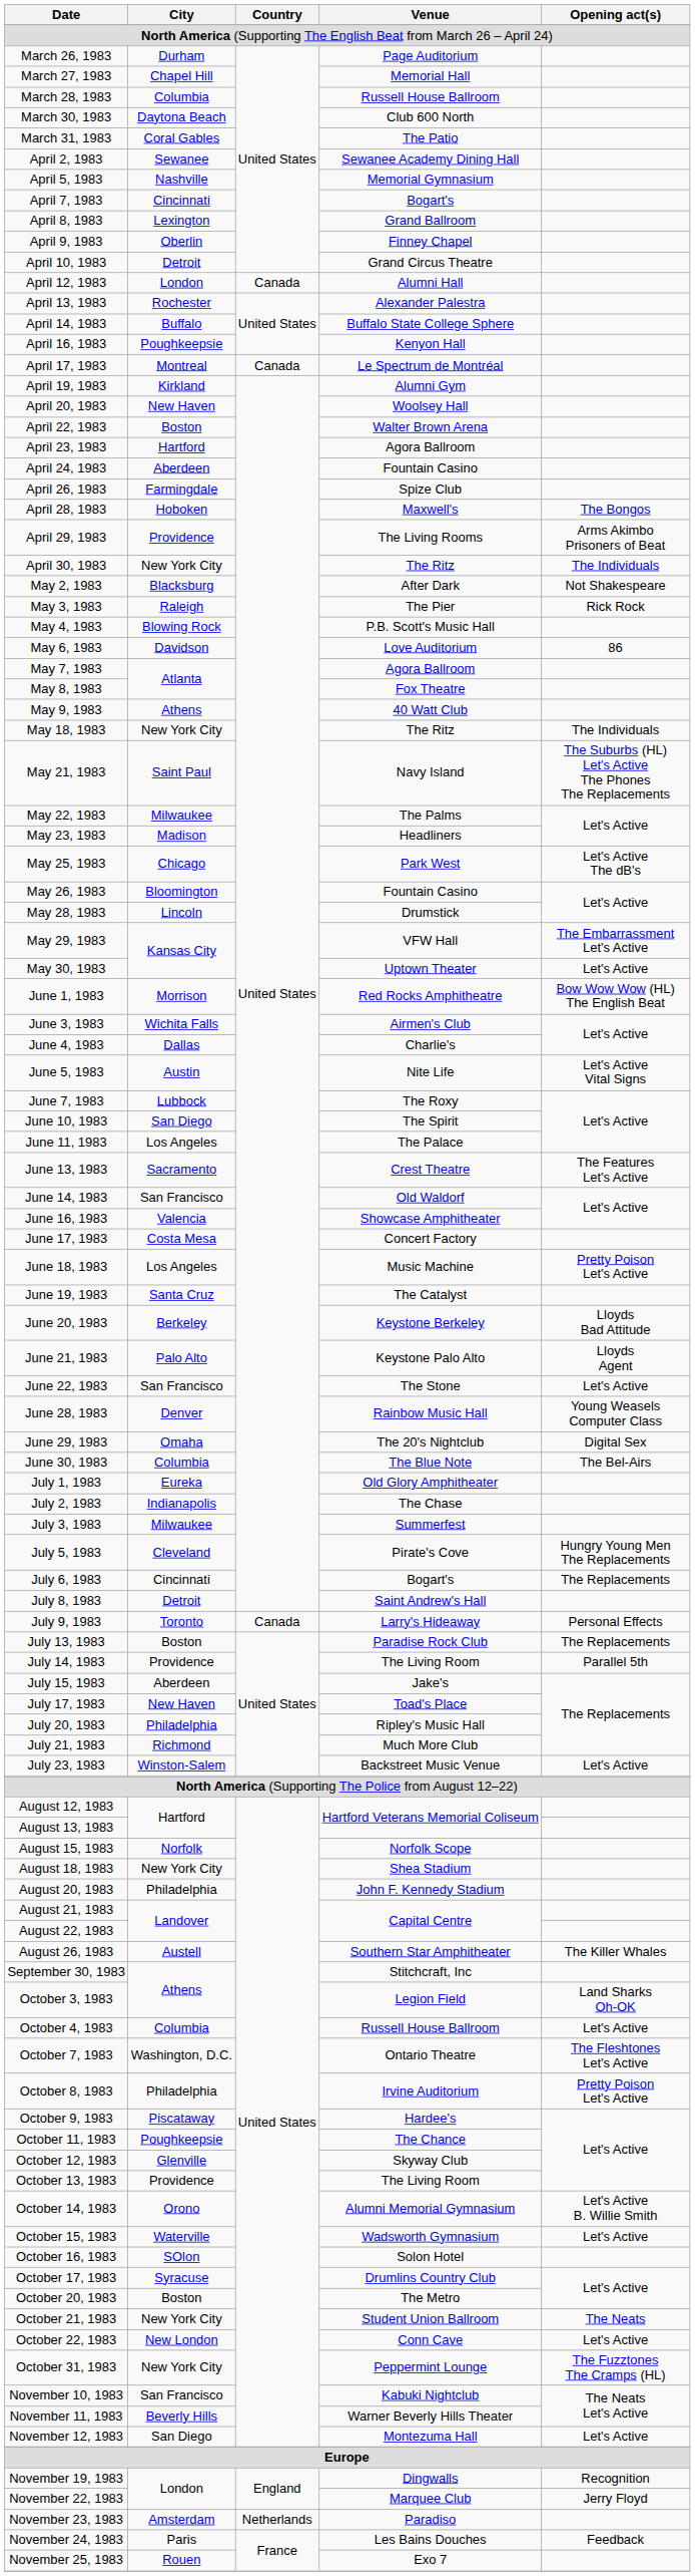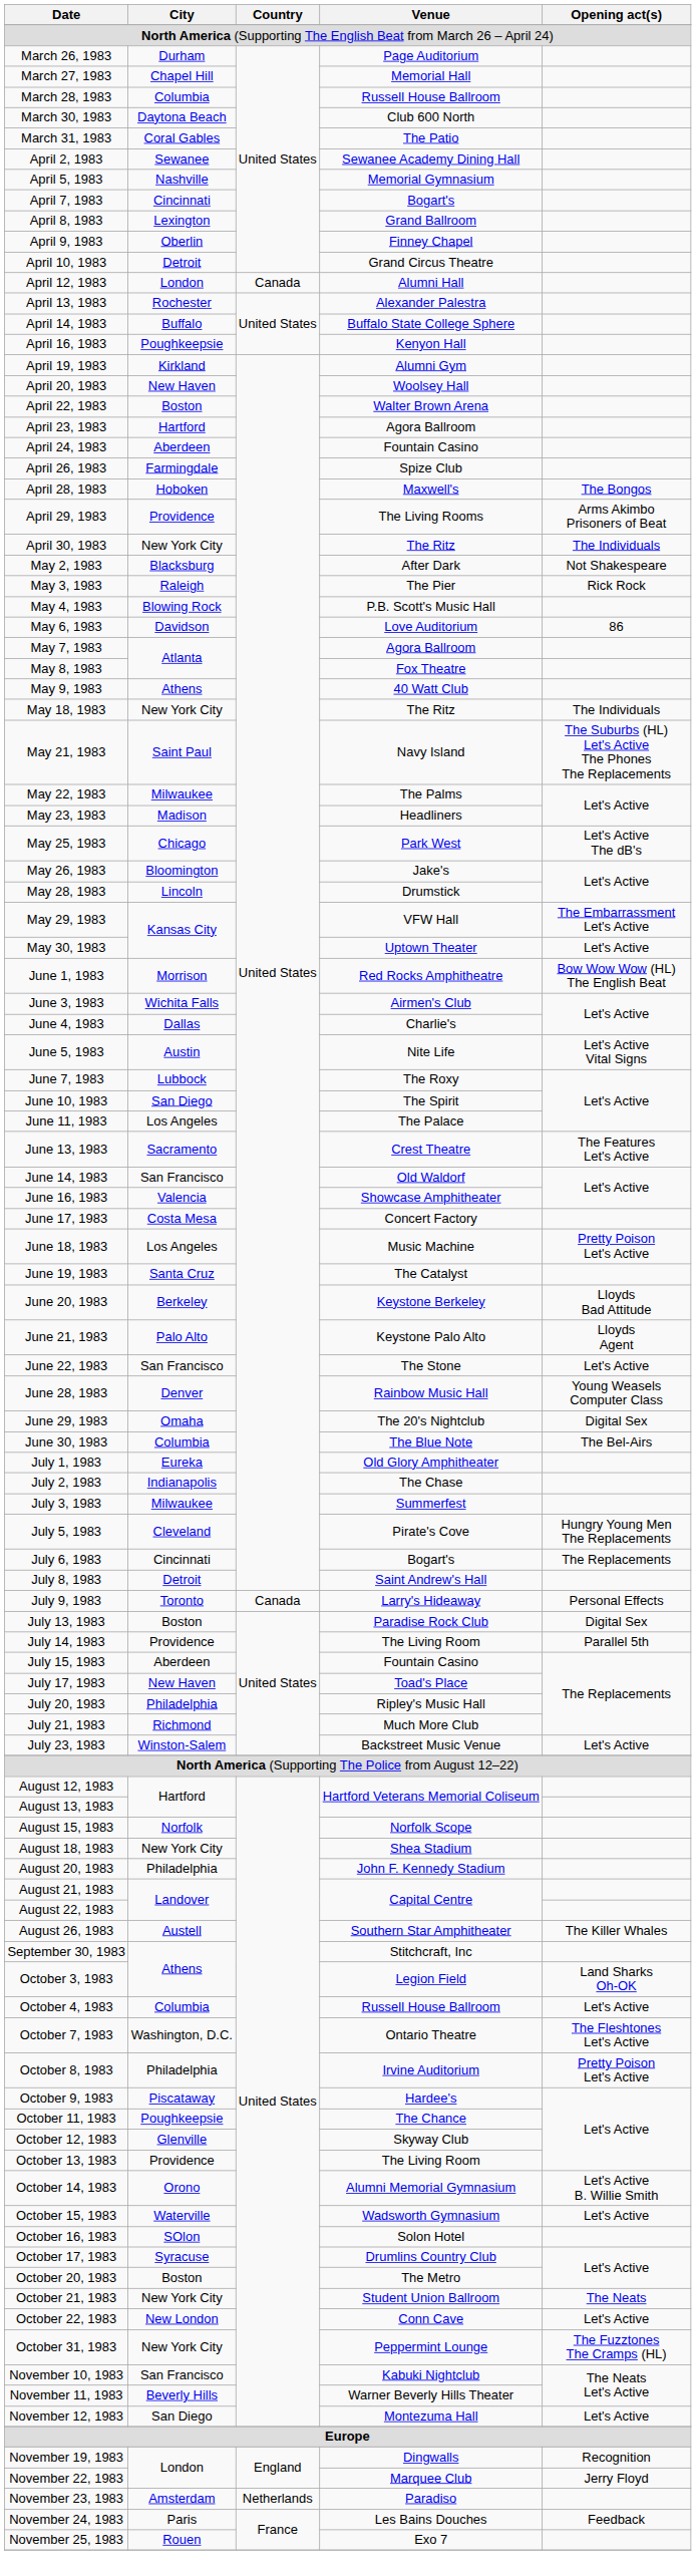- row: April 17, 1983 | Montreal | Canada | Le Spectrum de Montréal
May 26, 1983 | Venue: Fountain Casino -> Jake's
July 13, 1983 | Opening act(s): The Replacements -> Digital Sex
July 15, 1983 | Venue: Jake's -> Fountain Casino
